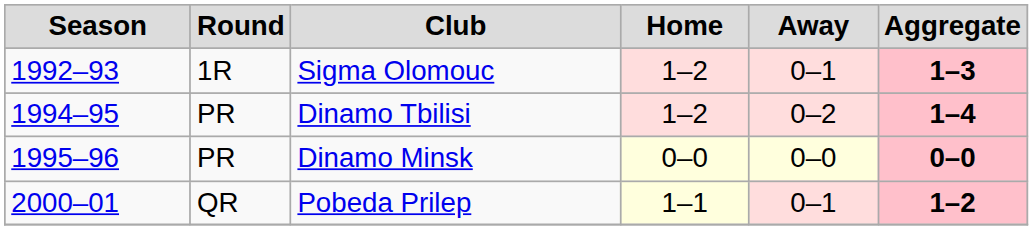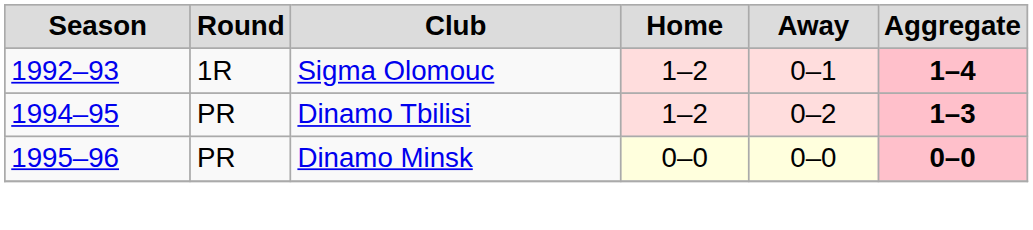Sigma Olomouc | Aggregate: 1–3 -> 1–4
Dinamo Tbilisi | Aggregate: 1–4 -> 1–3
- row: 2000–01 | QR | Pobeda Prilep | 1–1 | 0–1 | 1–2
